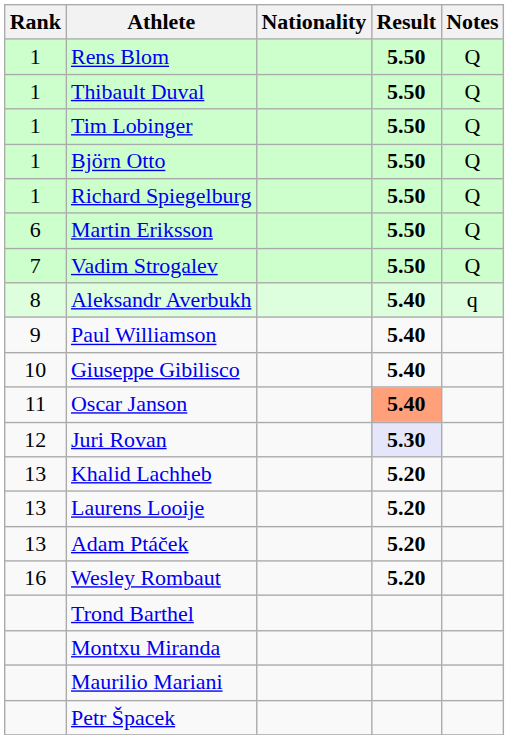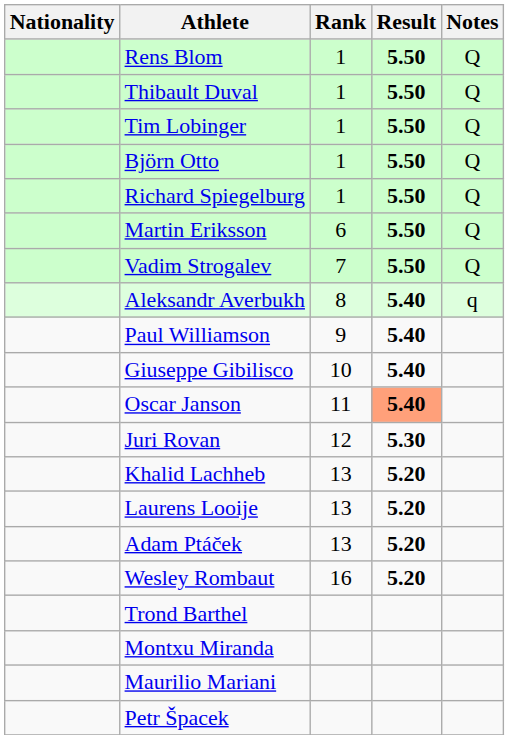columns swapped: Rank <-> Nationality
Juri Rovan | Result: lavender background -> no background
